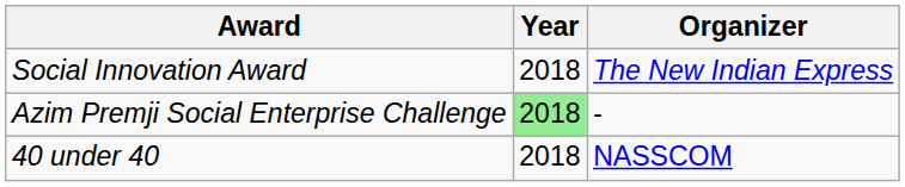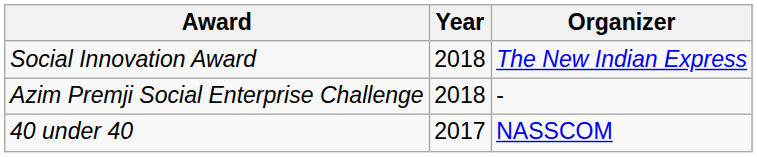Azim Premji Social Enterprise Challenge | Year: lightgreen background -> no background
40 under 40 | Year: 2018 -> 2017
